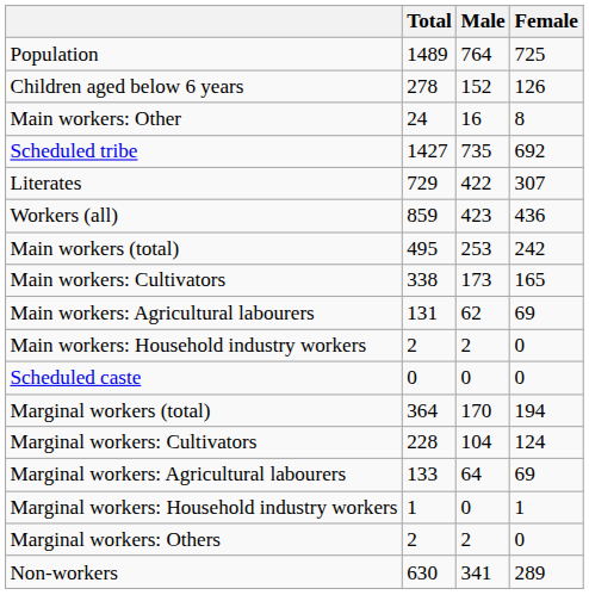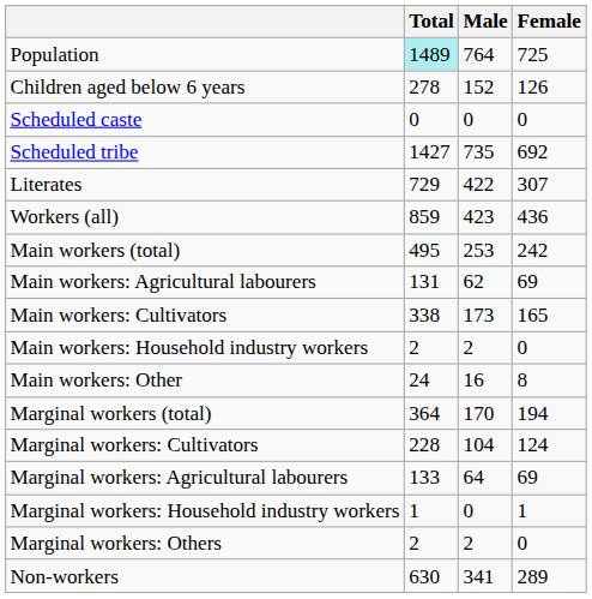Population | Total: no background -> paleturquoise background
rows swapped: Scheduled caste <-> Main workers: Other
rows swapped: Main workers: Cultivators <-> Main workers: Agricultural labourers
